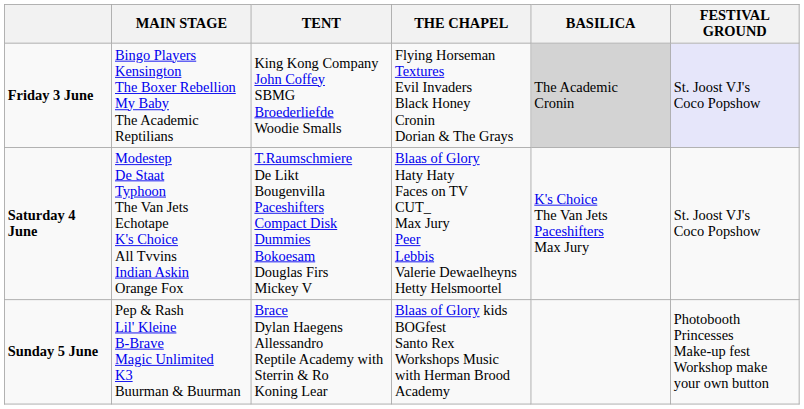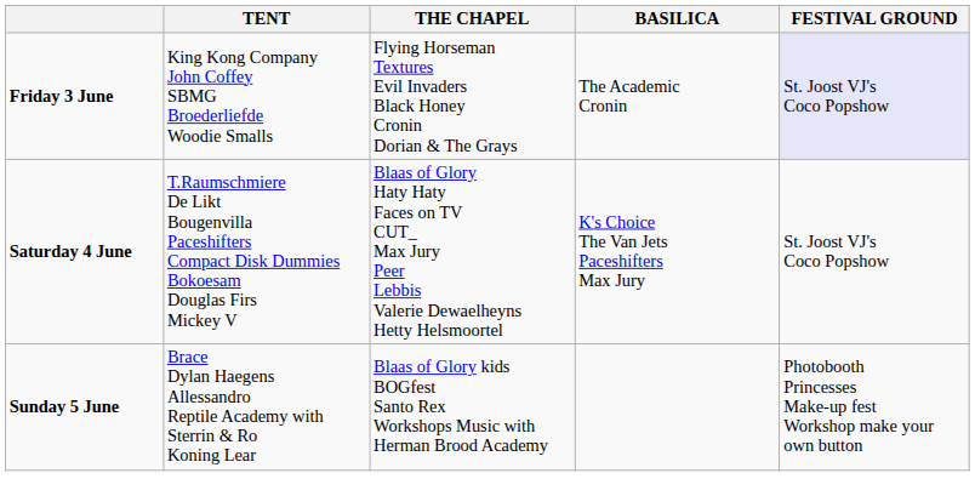- column: MAIN STAGE | Bingo Players Kensington The Boxer Rebellion My Baby The Academic Reptilians | Modestep De Staat Typhoon The Van Jets Echotape K's Choice All Tvvins Indian Askin Orange Fox | Pep & Rash Lil' Kleine B-Brave Magic Unlimited K3 Buurman & Buurman
Friday 3 June | BASILICA: lightgrey background -> no background
